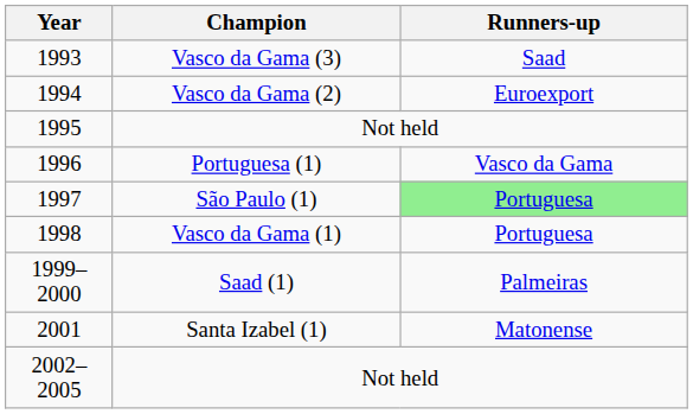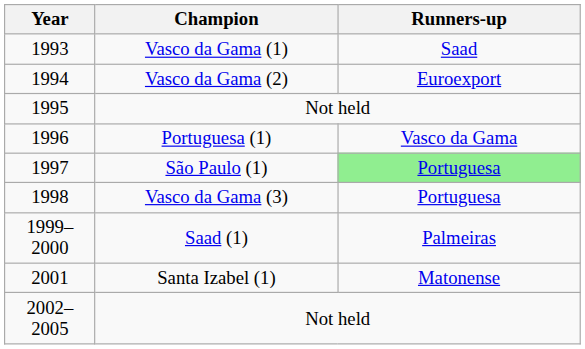1993 | Champion: Vasco da Gama (3) -> Vasco da Gama (1)
1998 | Champion: Vasco da Gama (1) -> Vasco da Gama (3)
